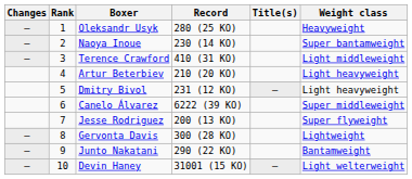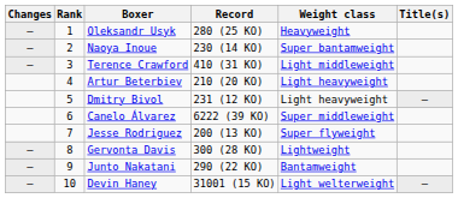columns swapped: Weight class <-> Title(s)
